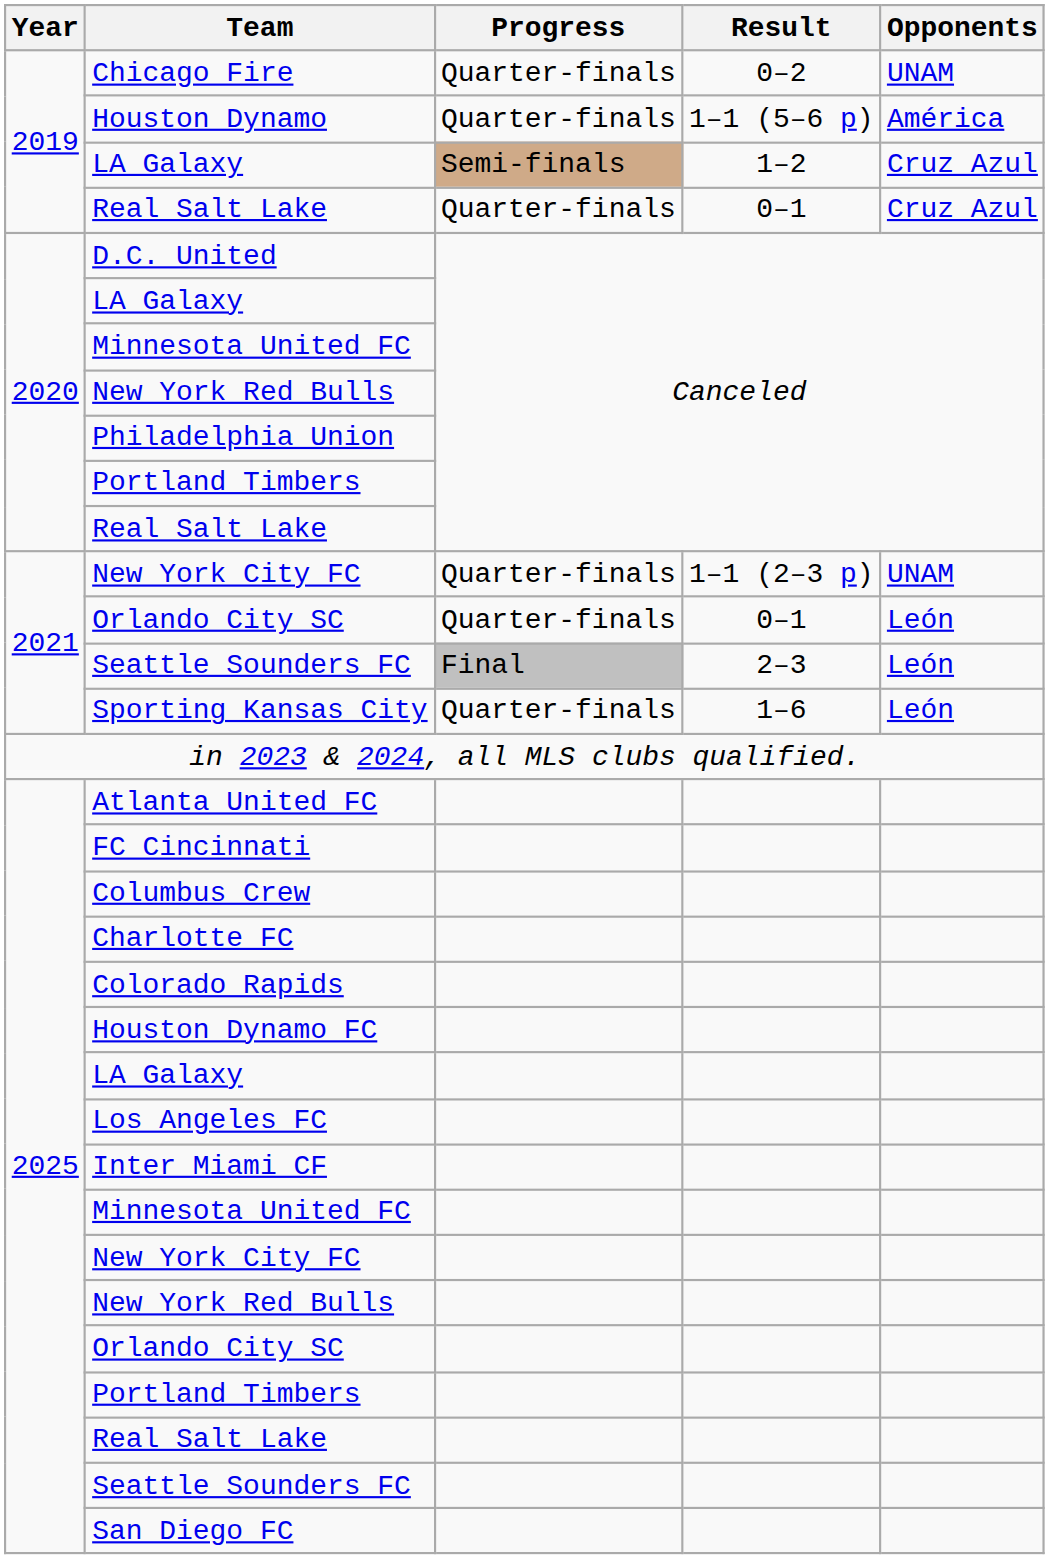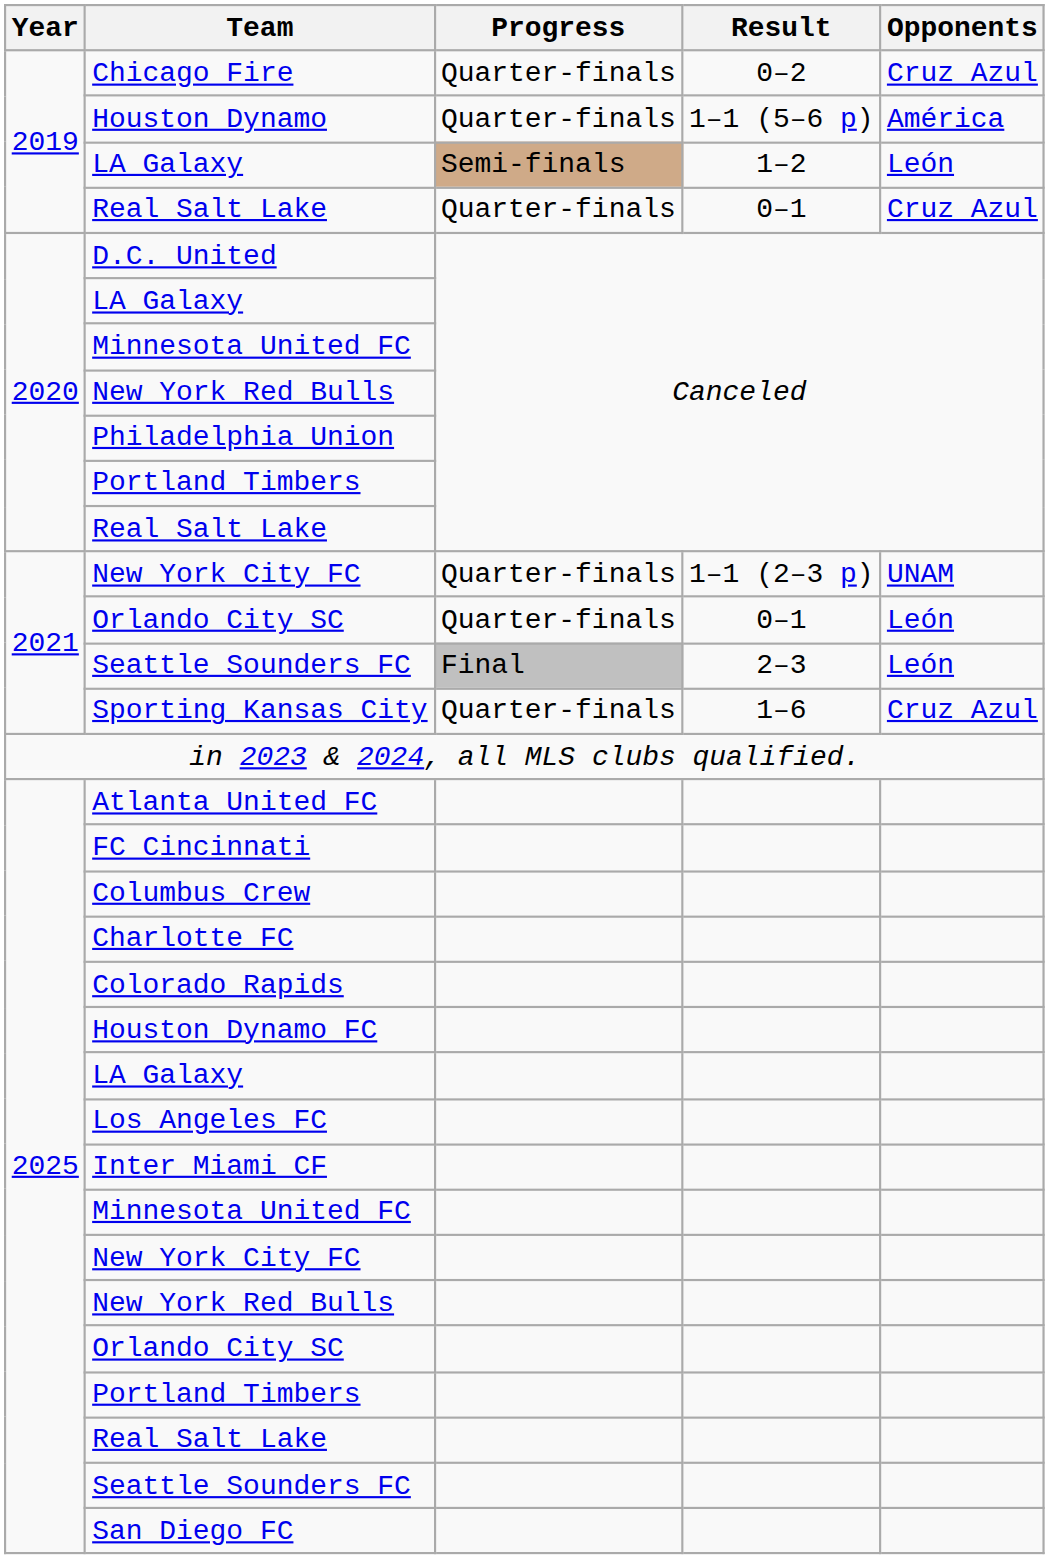Chicago Fire | Opponents: UNAM -> Cruz Azul
LA Galaxy / 1–2 | Opponents: Cruz Azul -> León
Sporting Kansas City | Opponents: León -> Cruz Azul
